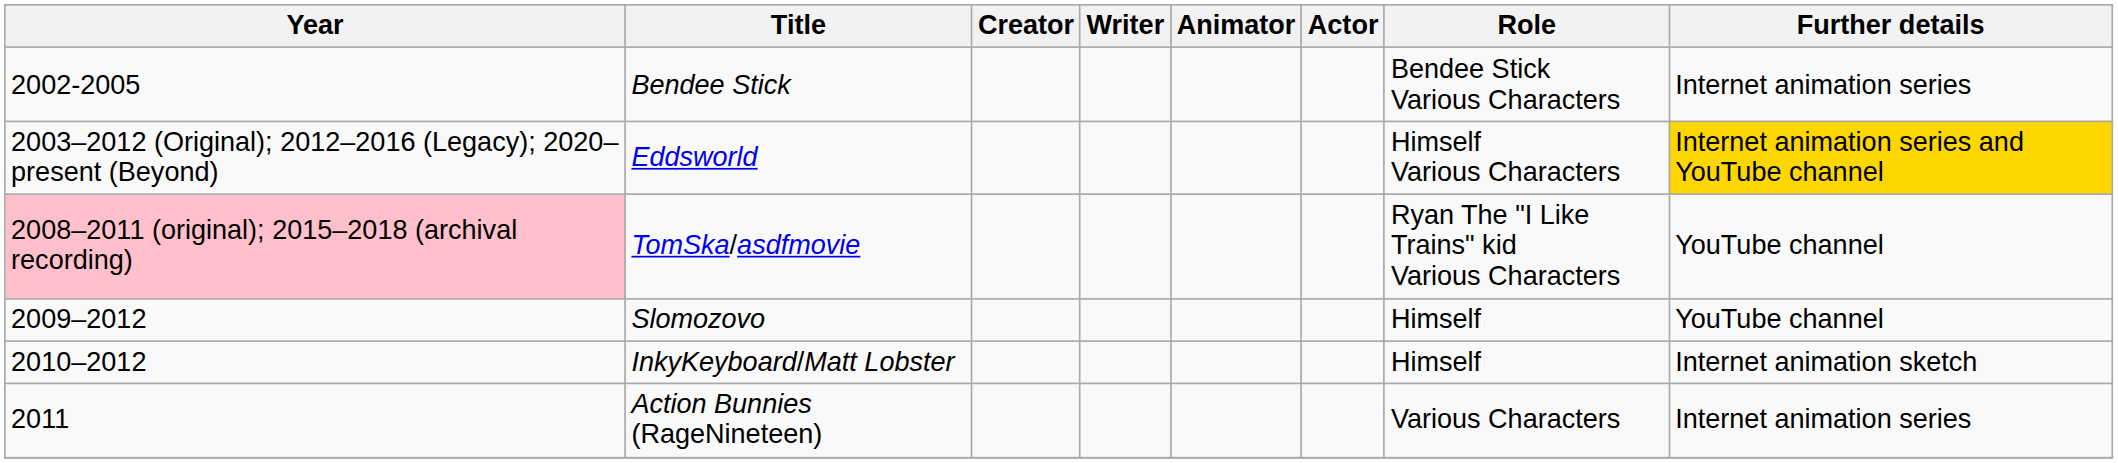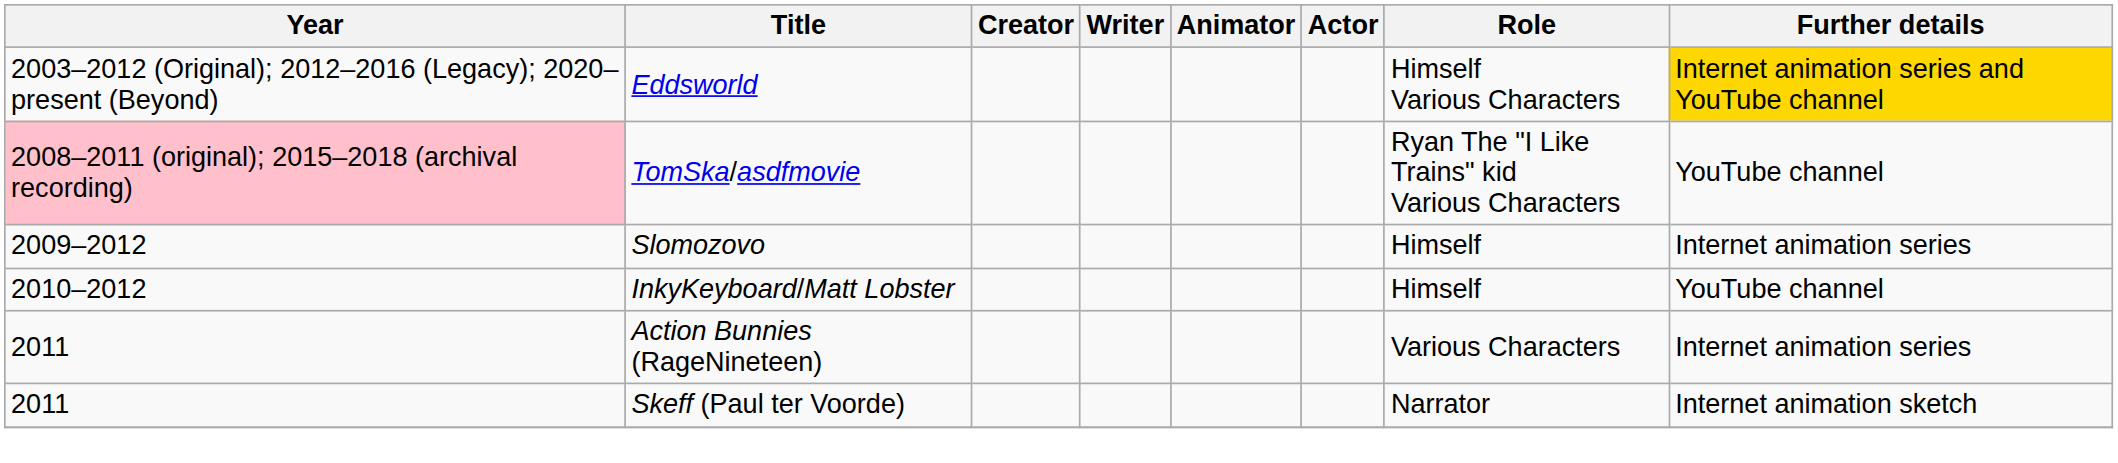- row: 2002-2005 | Bendee Stick | Bendee Stick Various Characters | Internet animation series
Slomozovo | Further details: YouTube channel -> Internet animation series
InkyKeyboard/Matt Lobster | Further details: Internet animation sketch -> YouTube channel
+ row: 2011 | Skeff (Paul ter Voorde) | Narrator | Internet animation sketch
